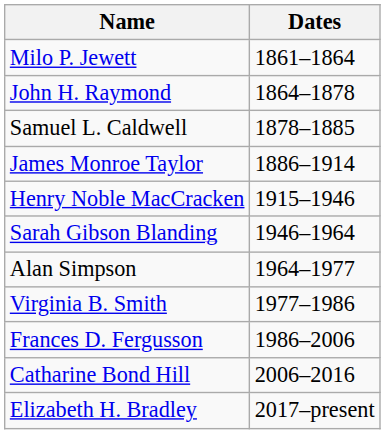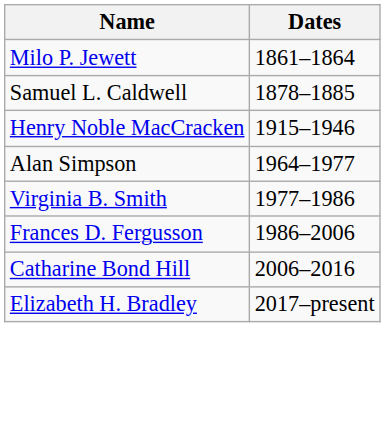- row: John H. Raymond | 1864–1878
- row: James Monroe Taylor | 1886–1914
- row: Sarah Gibson Blanding | 1946–1964
